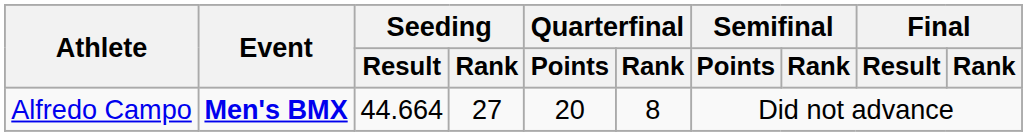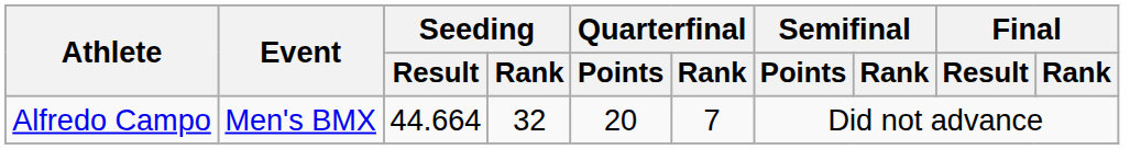Alfredo Campo | Event: bold -> normal
Alfredo Campo | Seeding / Rank: 27 -> 32
Alfredo Campo | Quarterfinal / Rank: 8 -> 7
